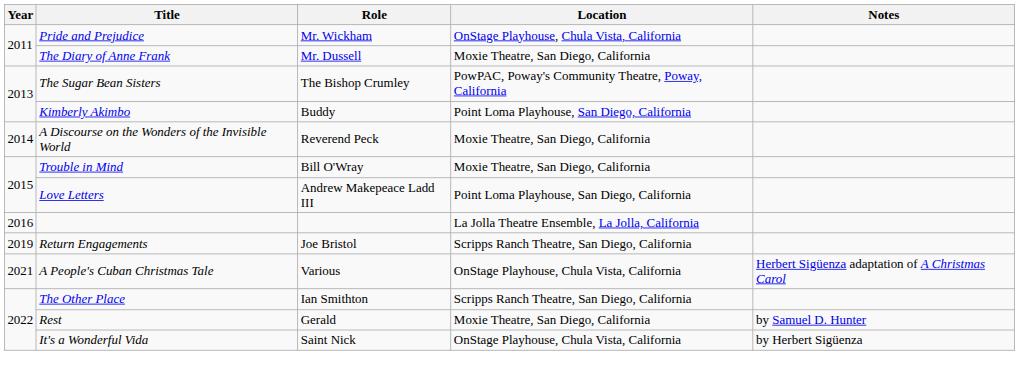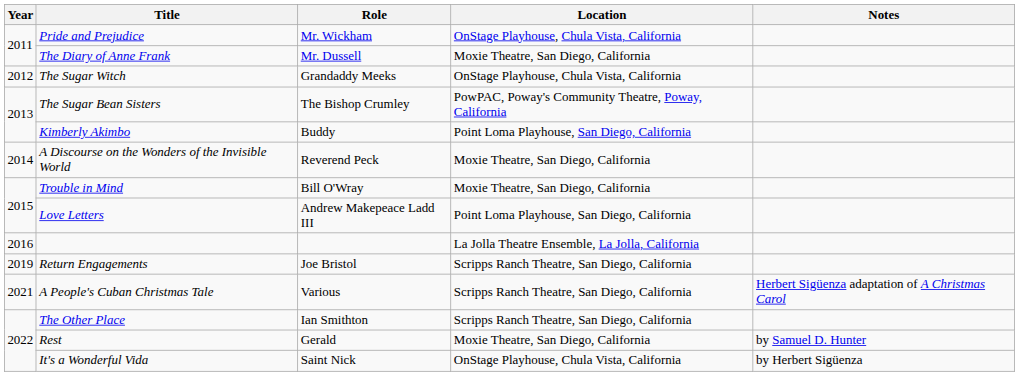+ row: 2012 | The Sugar Witch | Grandaddy Meeks | OnStage Playhouse, Chula Vista, California
A People's Cuban Christmas Tale | Location: OnStage Playhouse, Chula Vista, California -> Scripps Ranch Theatre, San Diego, California
